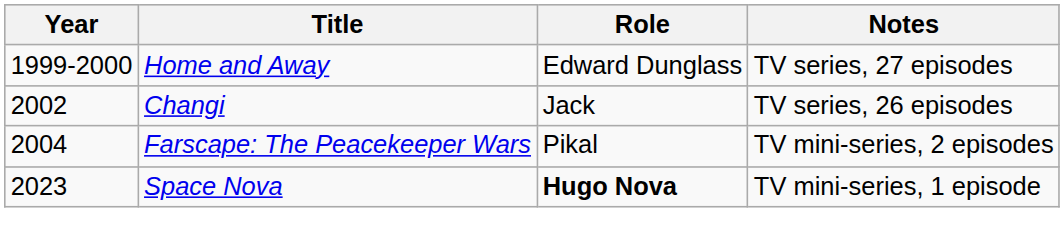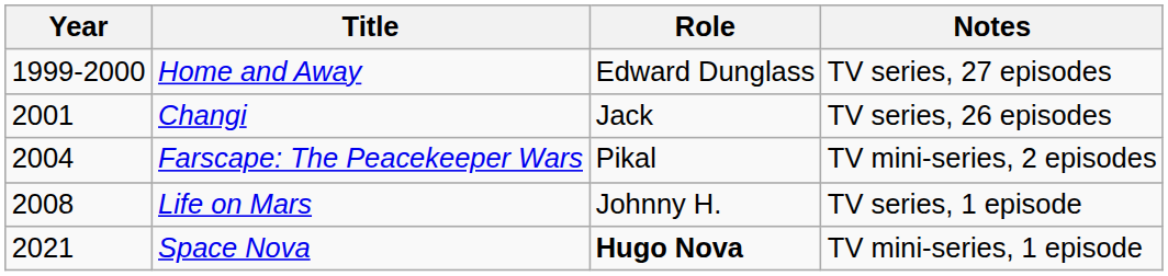Changi | Year: 2002 -> 2001
+ row: 2008 | Life on Mars | Johnny H. | TV series, 1 episode
Space Nova | Year: 2023 -> 2021
